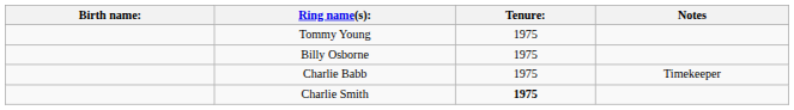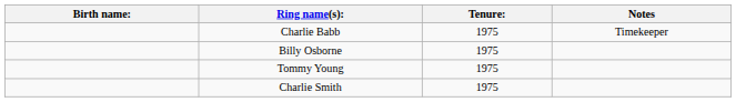rows swapped: Tommy Young <-> Charlie Babb
Charlie Smith | Tenure:: bold -> normal
